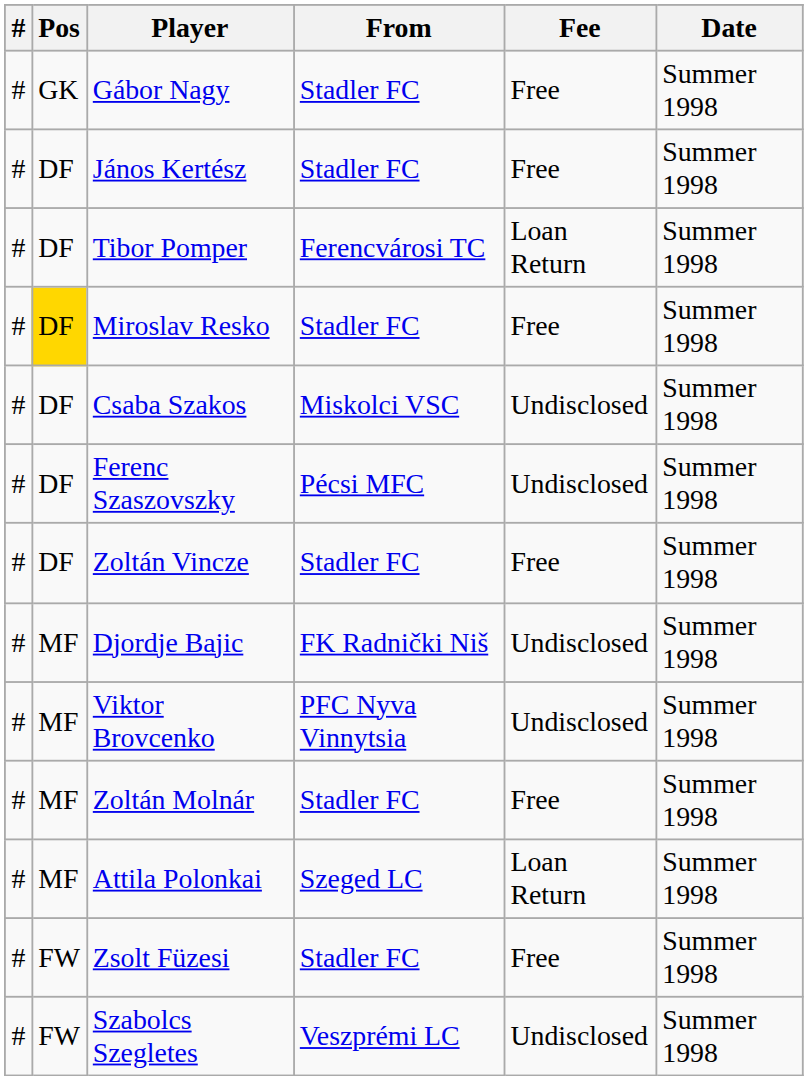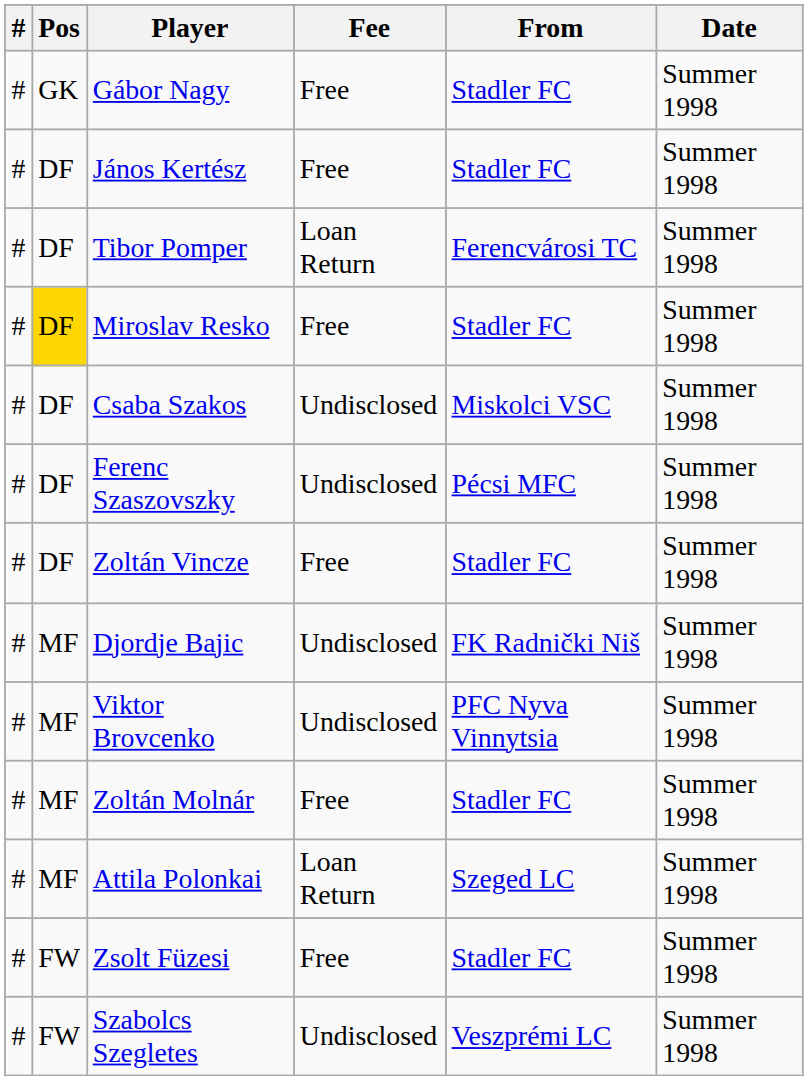columns swapped: From <-> Fee
